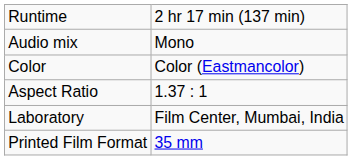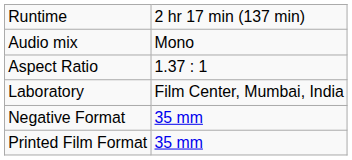- row: Color | Color (Eastmancolor)
+ row: Negative Format | 35 mm
